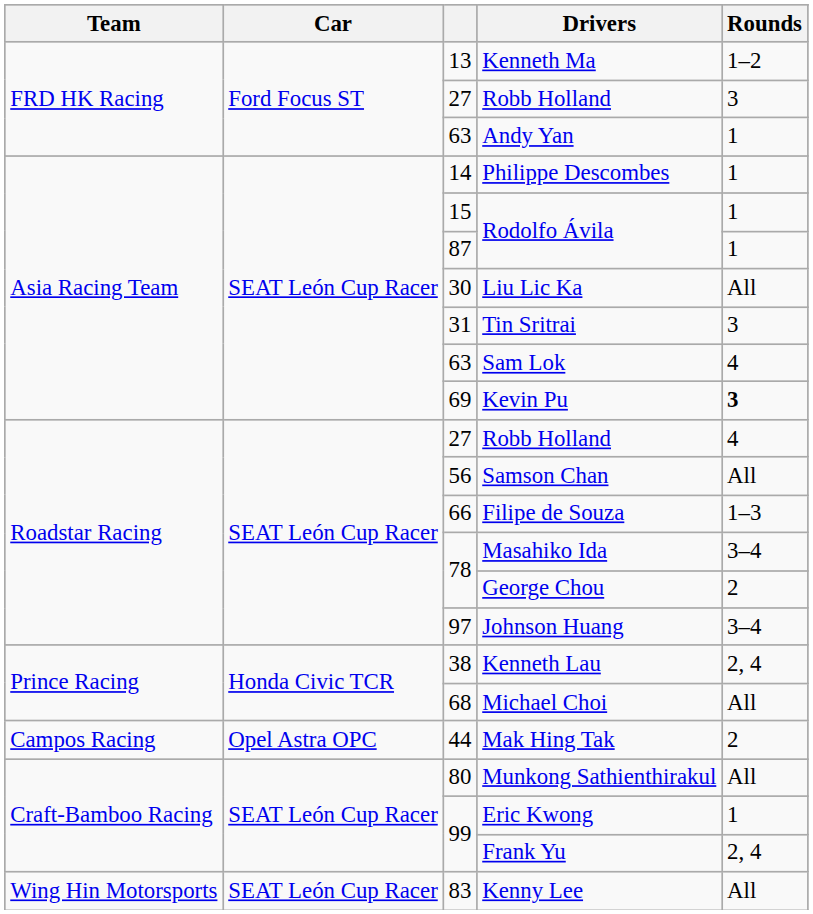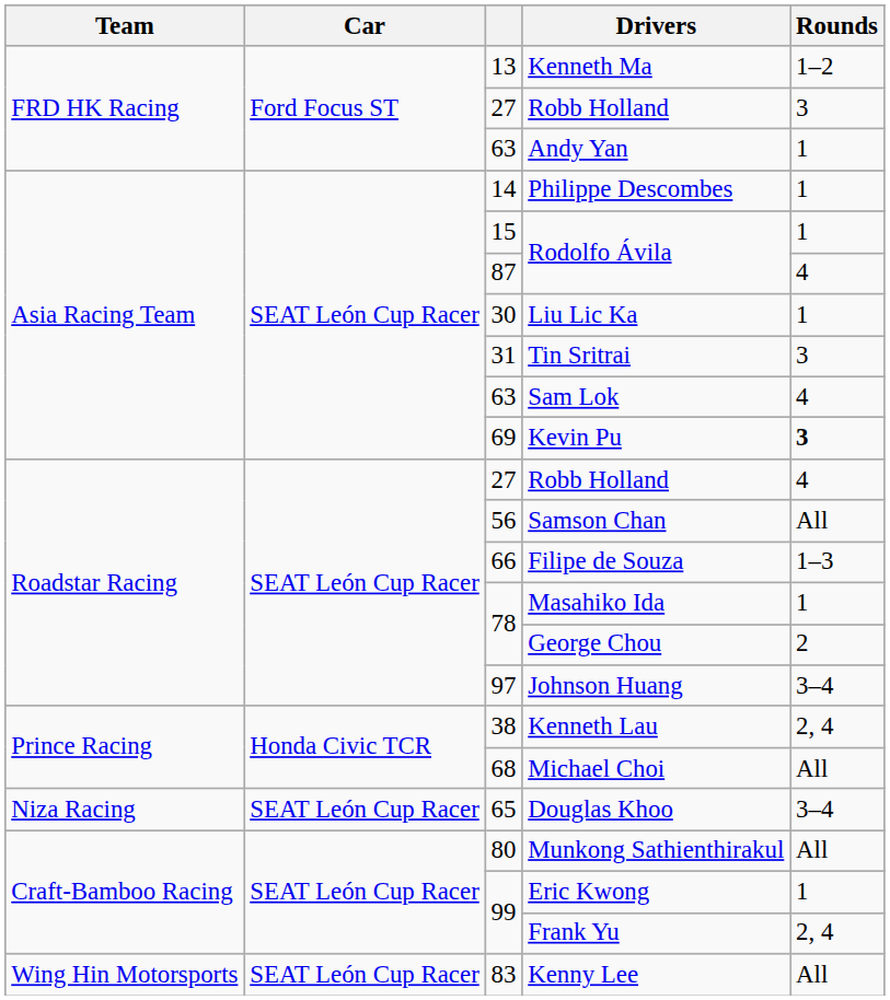87 / Rodolfo Ávila | Rounds: 1 -> 4
Liu Lic Ka | Rounds: All -> 1
Masahiko Ida | Rounds: 3–4 -> 1
- row: Campos Racing | Opel Astra OPC | 44 | Mak Hing Tak | 2
+ row: Niza Racing | SEAT León Cup Racer | 65 | Douglas Khoo | 3–4
